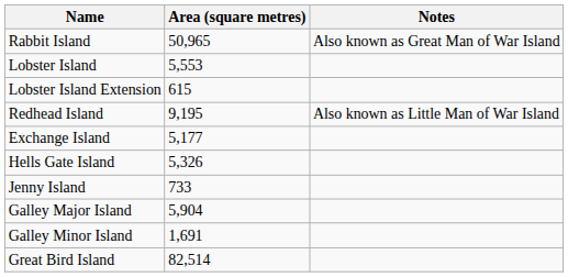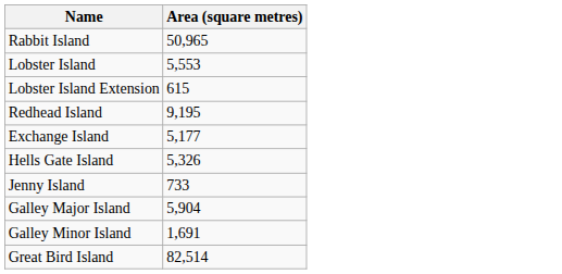- column: Notes | Also known as Great Man of War Island | Also known as Little Man of War Island
